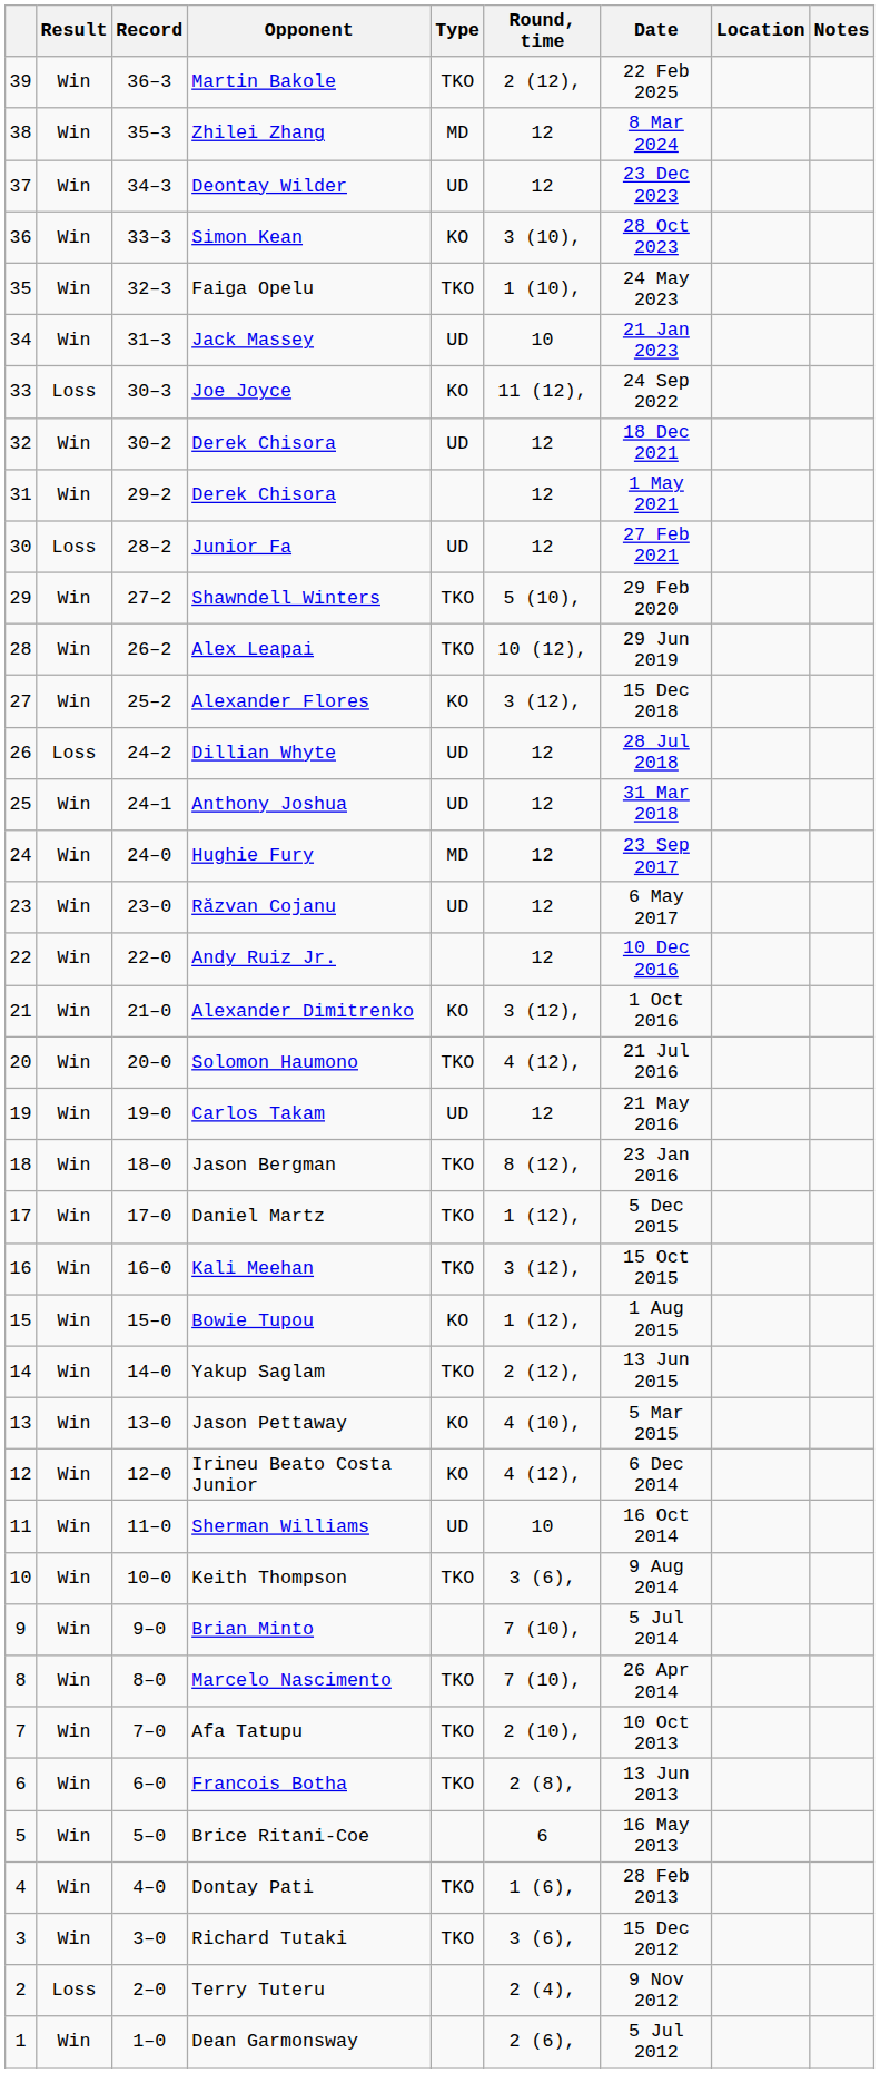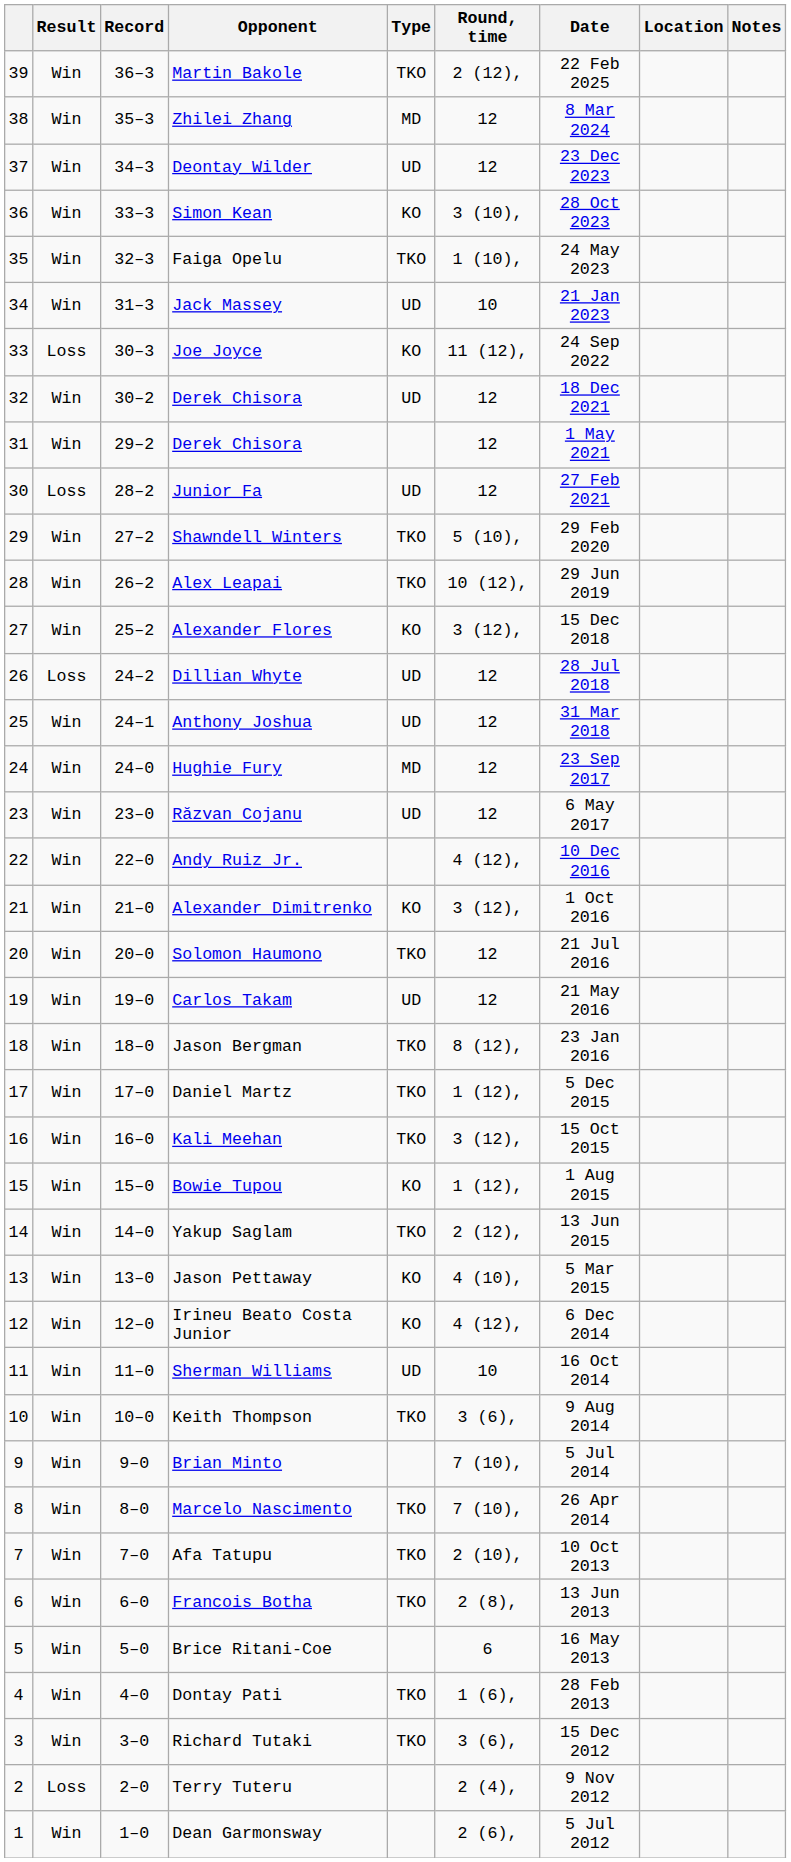Andy Ruiz Jr. | Round, time: 12 -> 4 (12),
Solomon Haumono | Round, time: 4 (12), -> 12
